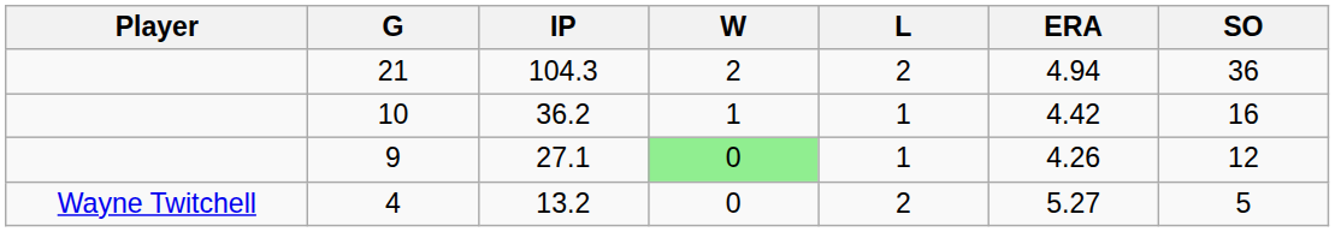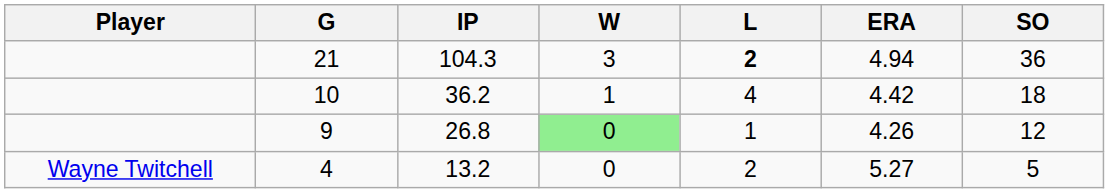21 | W: 2 -> 3
21 | L: normal -> bold
10 | L: 1 -> 4
10 | SO: 16 -> 18
9 | IP: 27.1 -> 26.8
